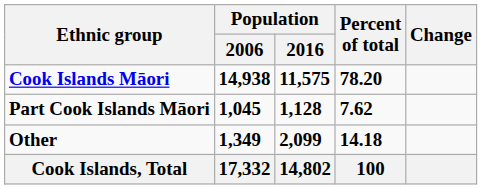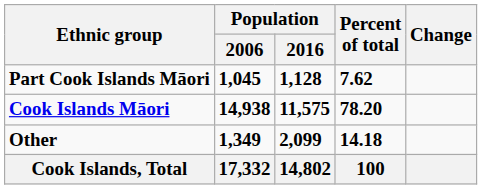rows swapped: Cook Islands Māori <-> Part Cook Islands Māori
